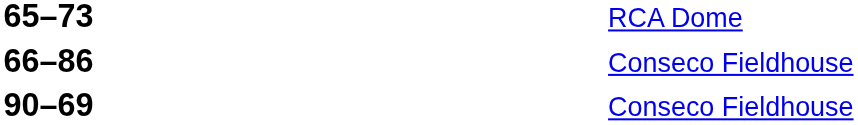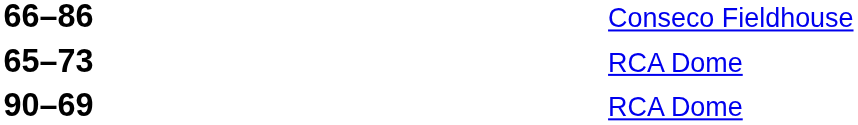rows swapped: 66–86 <-> 65–73
90–69 | column 6: Conseco Fieldhouse -> RCA Dome
